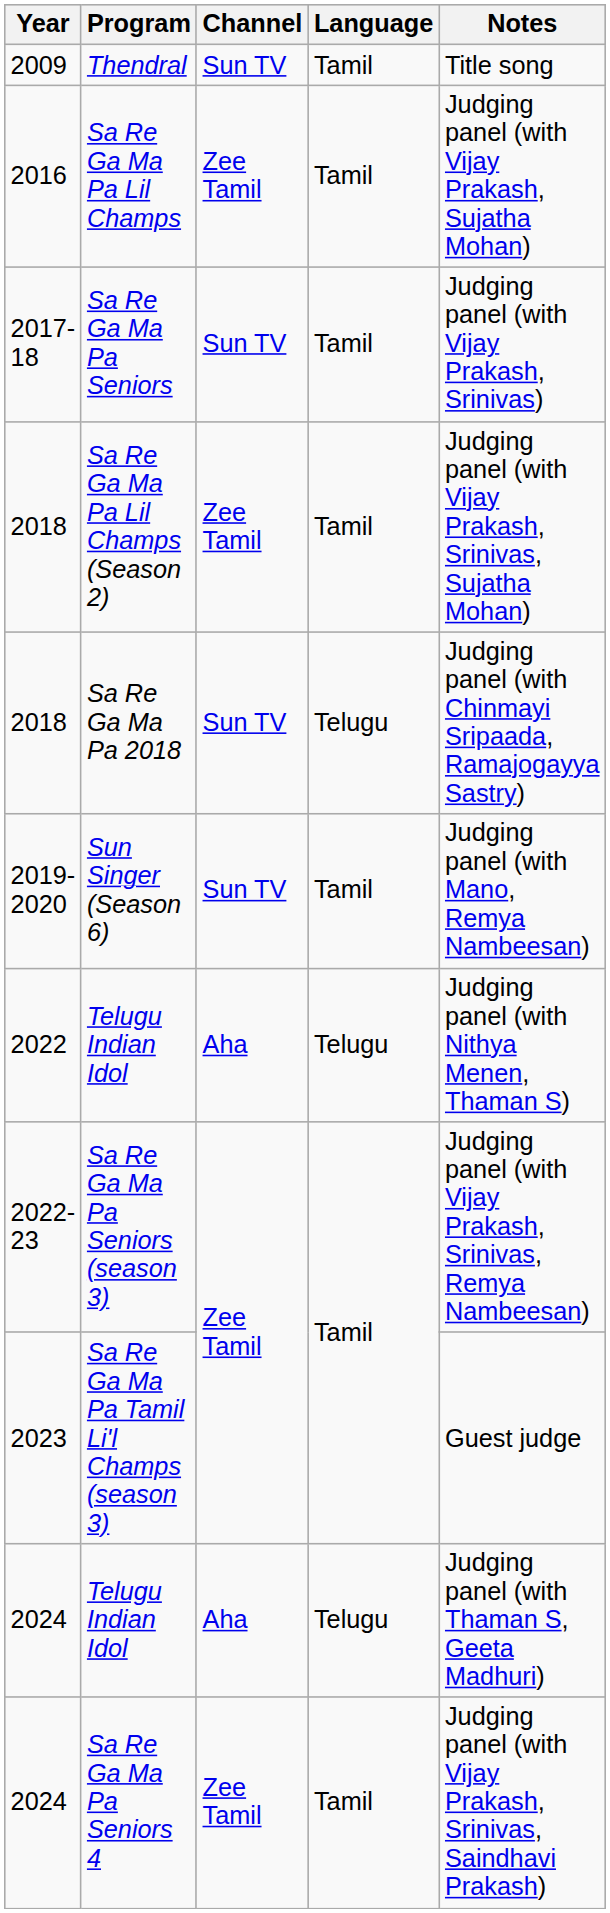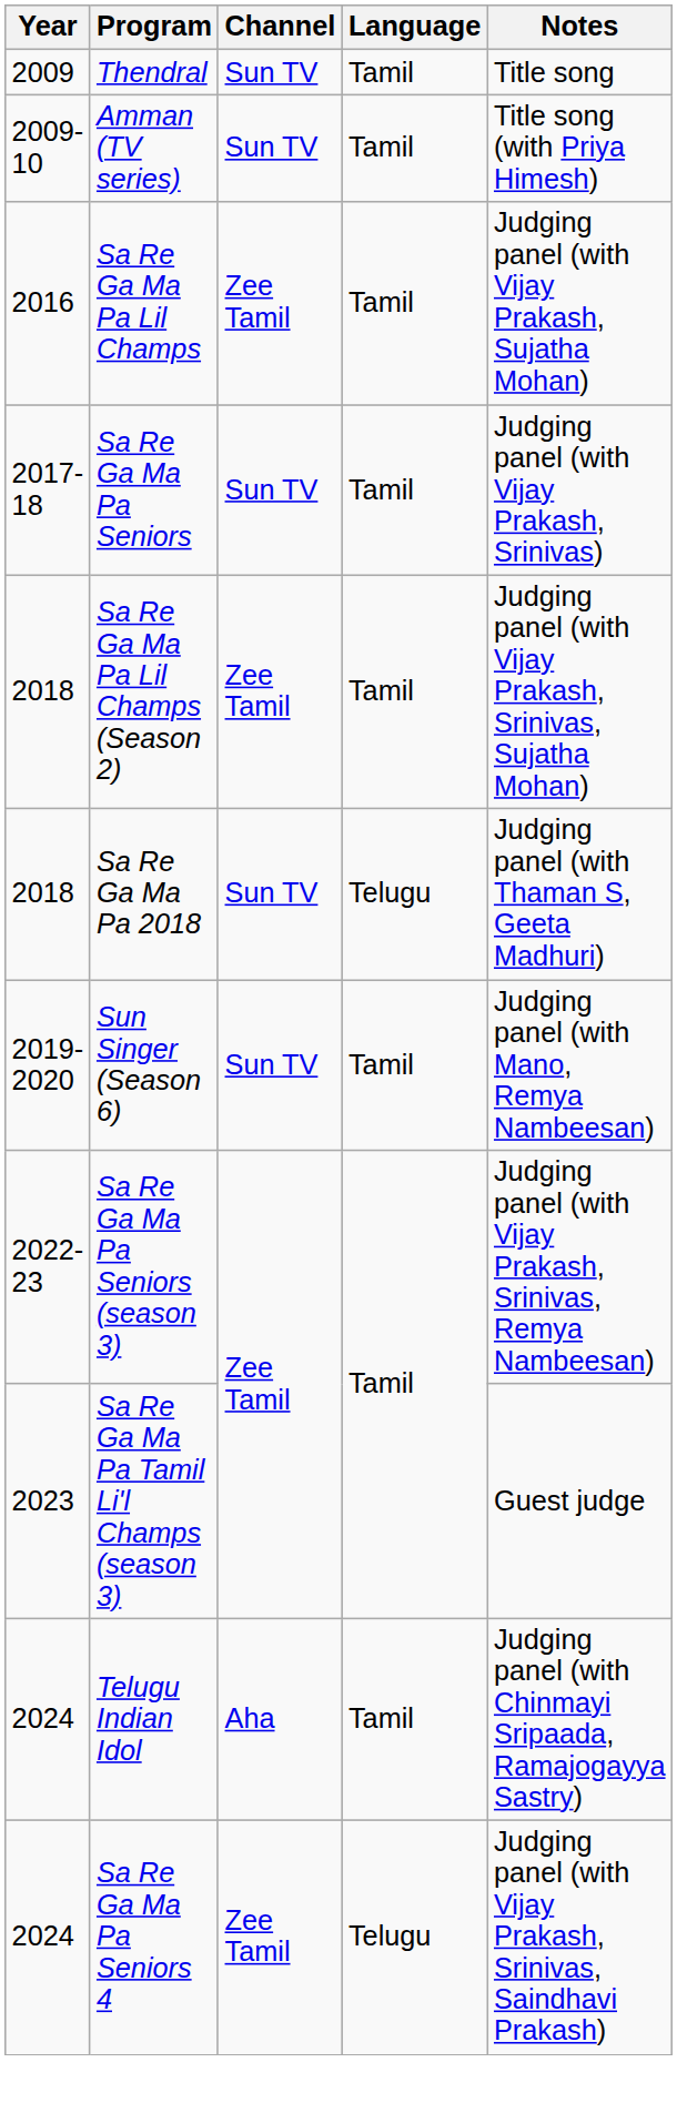+ row: 2009-10 | Amman (TV series) | Sun TV | Tamil | Title song (with Priya Himesh)
Sa Re Ga Ma Pa 2018 | Notes: Judging panel (with Chinmayi Sripaada, Ramajogayya Sastry) -> Judging panel (with Thaman S, Geeta Madhuri)
- row: 2022 | Telugu Indian Idol | Aha | Telugu | Judging panel (with Nithya Menen, Thaman S)
2024 / Telugu Indian Idol | Language: Telugu -> Tamil
2024 / Telugu Indian Idol | Notes: Judging panel (with Thaman S, Geeta Madhuri) -> Judging panel (with Chinmayi Sripaada, Ramajogayya Sastry)
Sa Re Ga Ma Pa Seniors 4 | Language: Tamil -> Telugu
